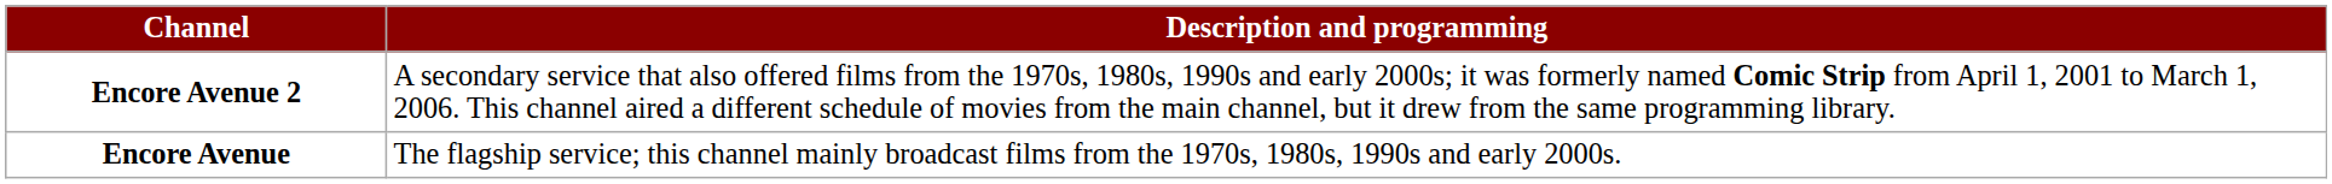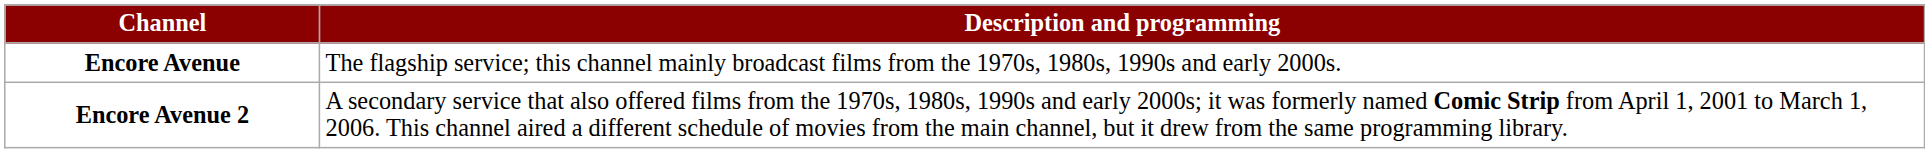rows swapped: Encore Avenue <-> Encore Avenue 2
